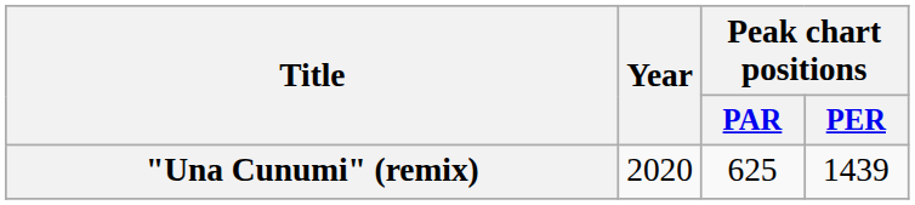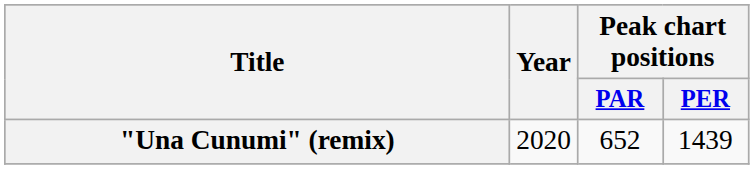"Una Cunumi" (remix) | Peak chart positions / PAR: 625 -> 652
